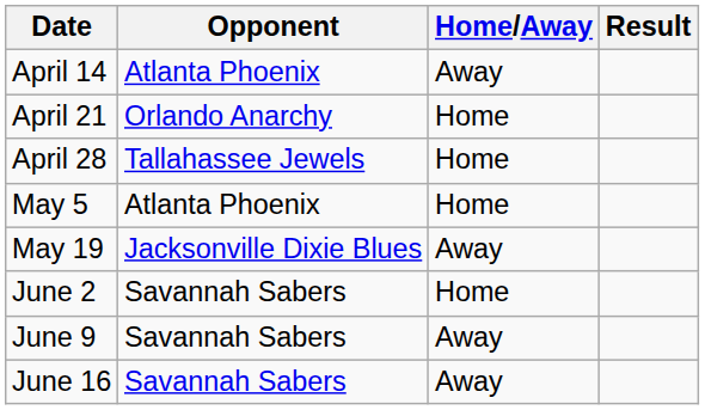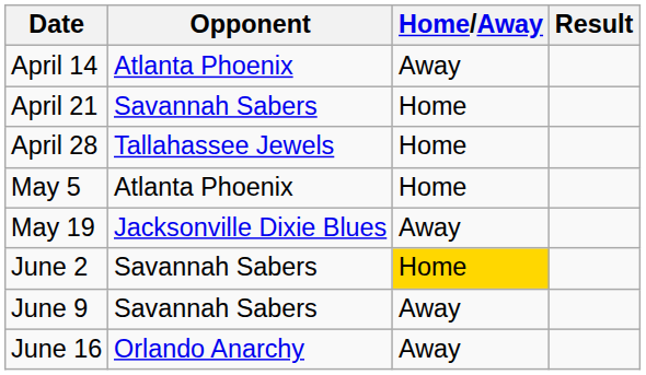April 21 | Opponent: Orlando Anarchy -> Savannah Sabers
June 2 | Home/Away: no background -> gold background
June 16 | Opponent: Savannah Sabers -> Orlando Anarchy
